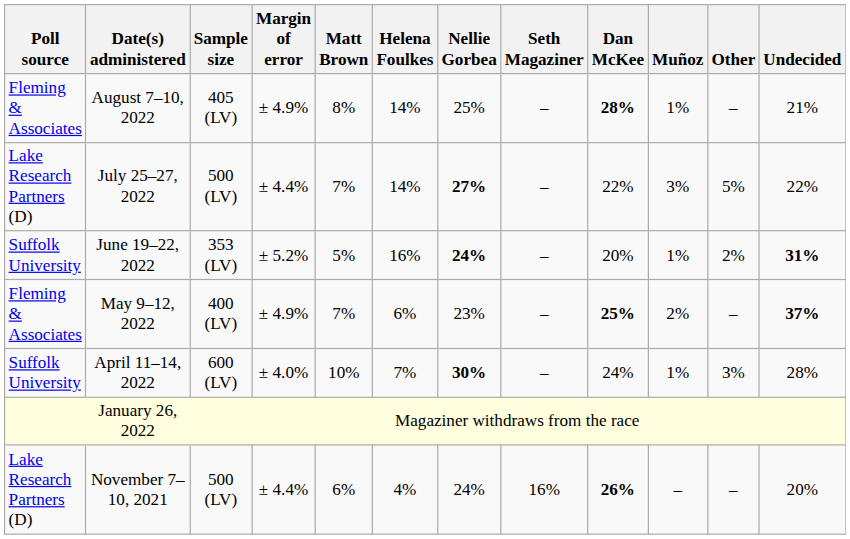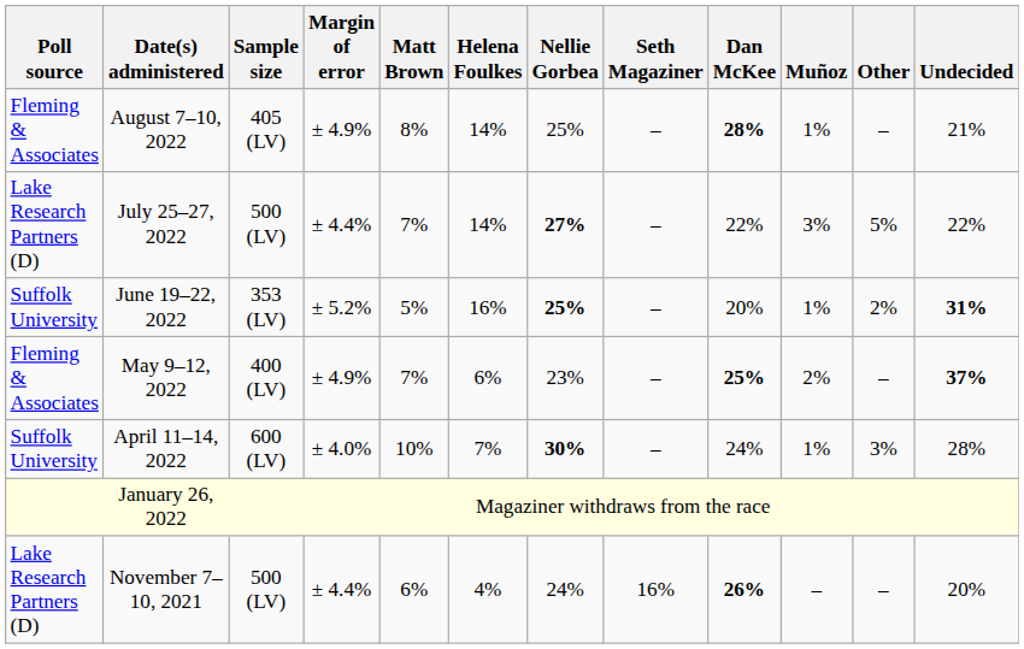June 19–22, 2022 | Nellie Gorbea: 24% -> 25%
